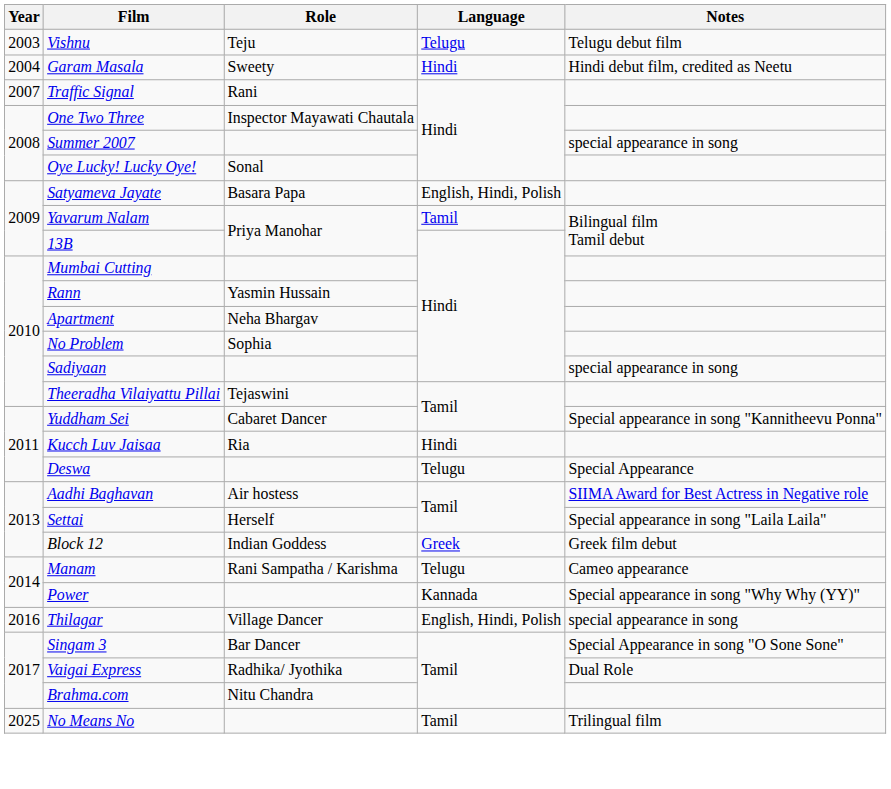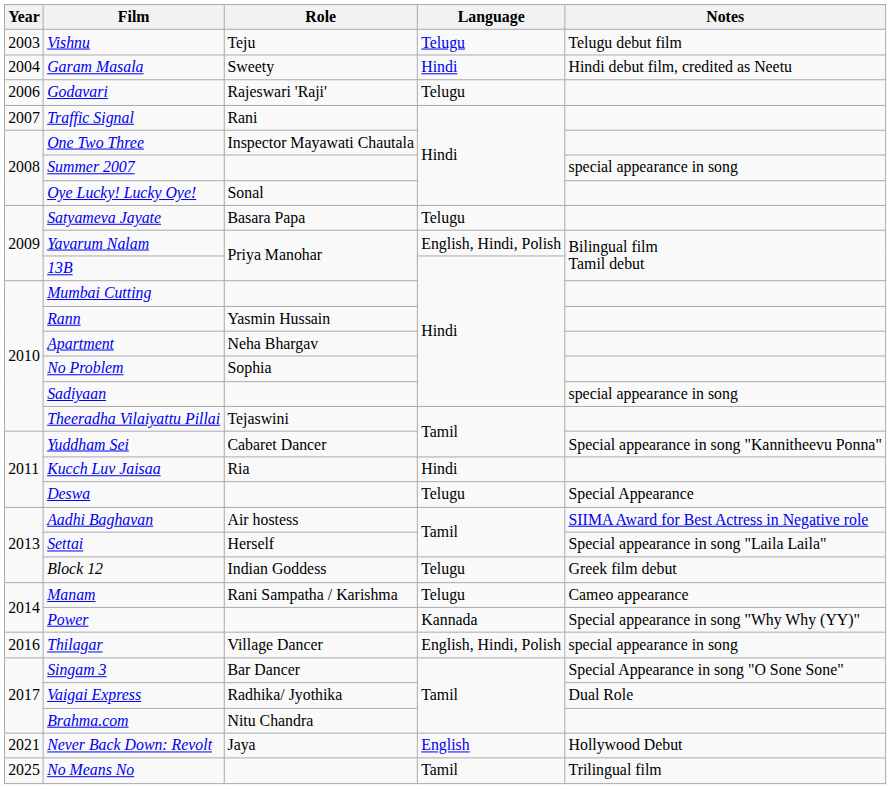+ row: 2006 | Godavari | Rajeswari 'Raji' | Telugu
Satyameva Jayate | Language: English, Hindi, Polish -> Telugu
Yavarum Nalam | Language: Tamil -> English, Hindi, Polish
Block 12 | Language: Greek -> Telugu
+ row: 2021 | Never Back Down: Revolt | Jaya | English | Hollywood Debut
